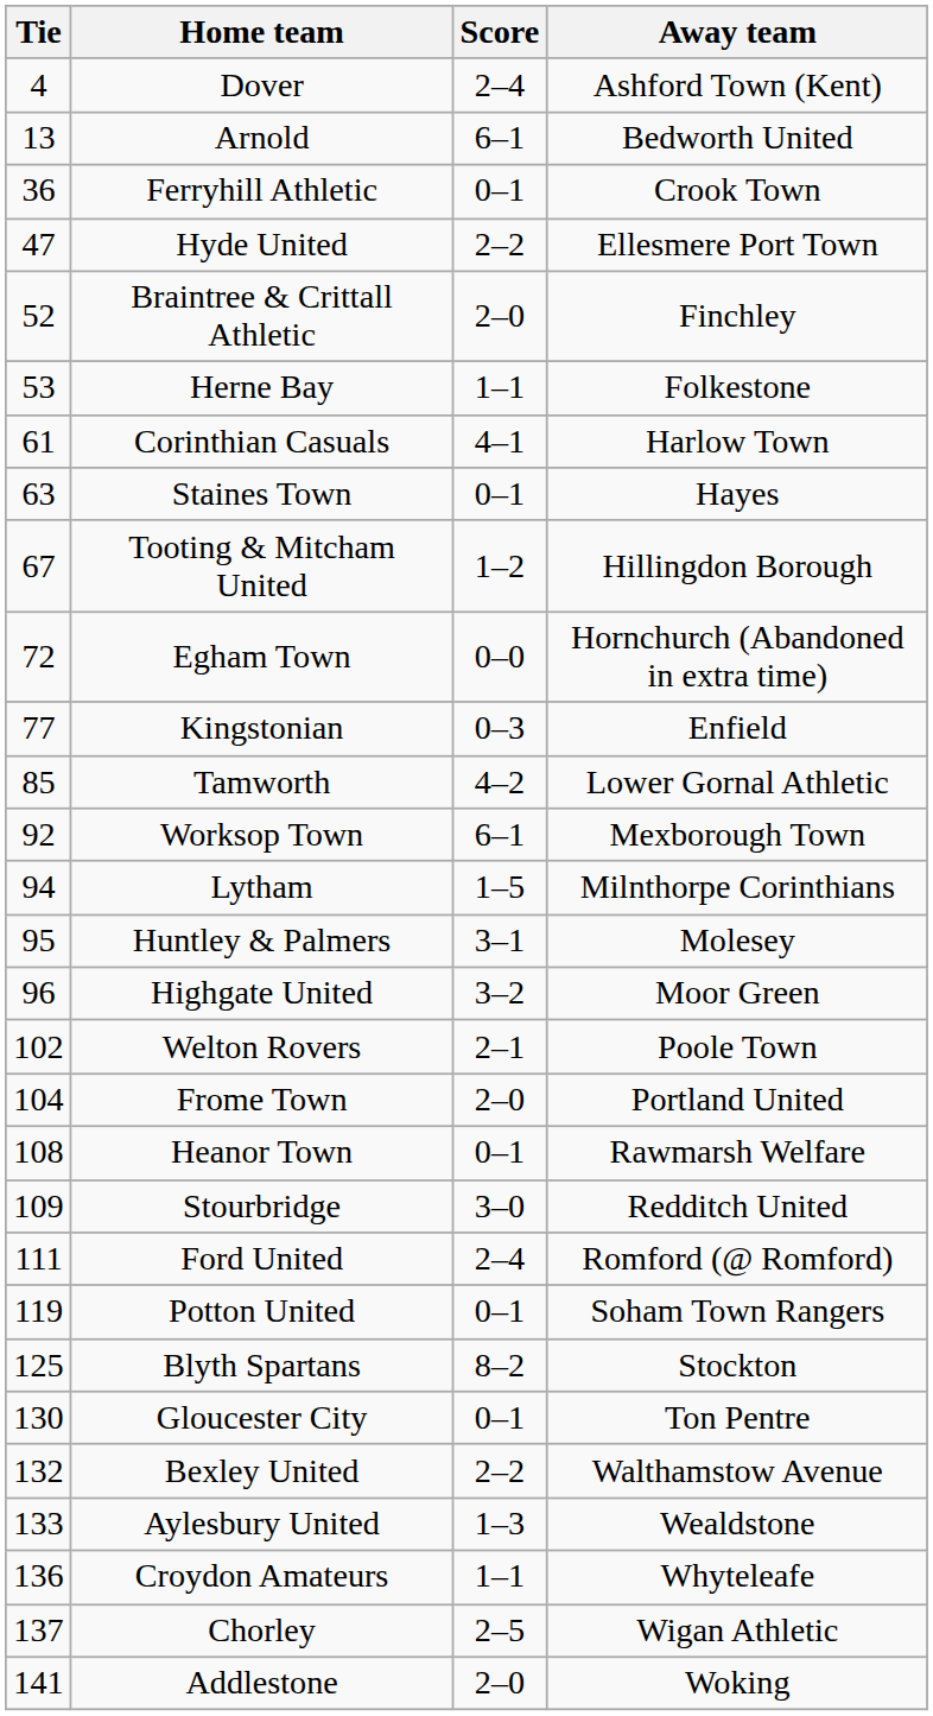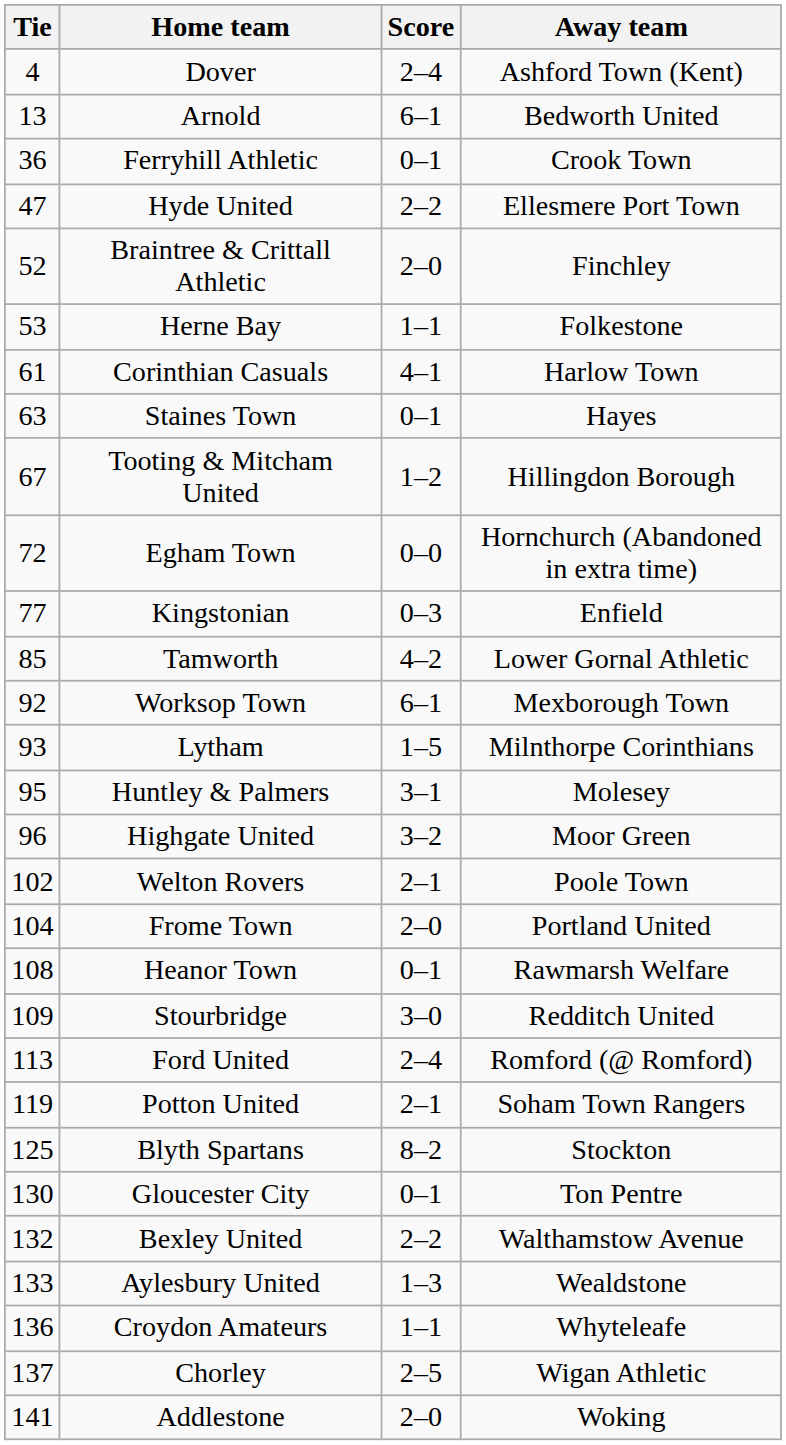Lytham | Tie: 94 -> 93
Ford United | Tie: 111 -> 113
Potton United | Score: 0–1 -> 2–1
